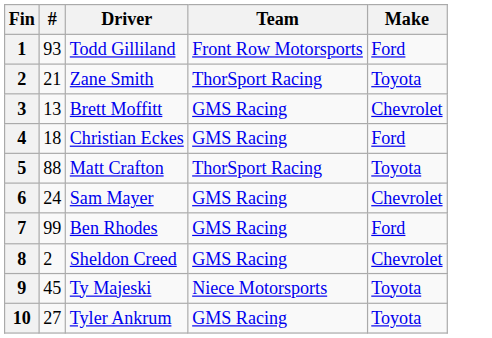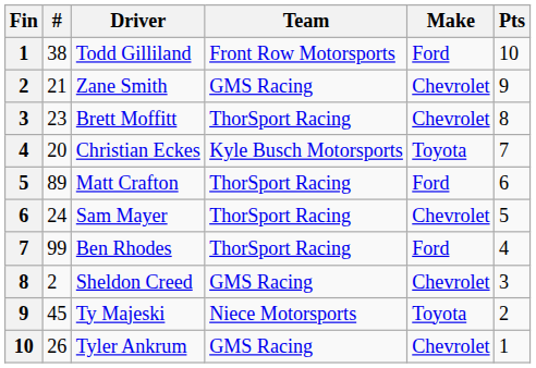+ column: Pts | 10 | 9 | 8 | 7 | 6 | 5 | 4 | 3 | 2 | 1
Todd Gilliland | #: 93 -> 38
Zane Smith | Team: ThorSport Racing -> GMS Racing
Zane Smith | Make: Toyota -> Chevrolet
Brett Moffitt | #: 13 -> 23
Brett Moffitt | Team: GMS Racing -> ThorSport Racing
Christian Eckes | #: 18 -> 20
Christian Eckes | Team: GMS Racing -> Kyle Busch Motorsports
Christian Eckes | Make: Ford -> Toyota
Matt Crafton | #: 88 -> 89
Matt Crafton | Make: Toyota -> Ford
Sam Mayer | Team: GMS Racing -> ThorSport Racing
Ben Rhodes | Team: GMS Racing -> ThorSport Racing
Tyler Ankrum | #: 27 -> 26
Tyler Ankrum | Make: Toyota -> Chevrolet
